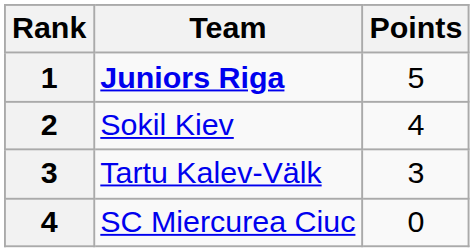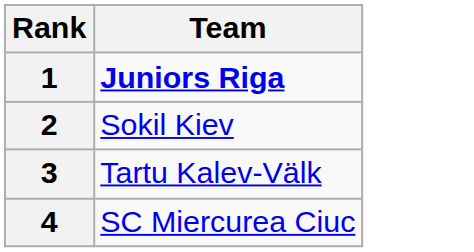- column: Points | 5 | 4 | 3 | 0
